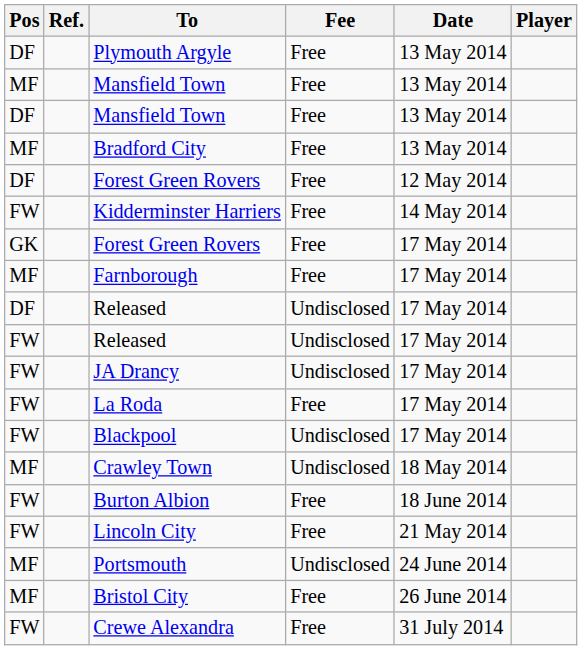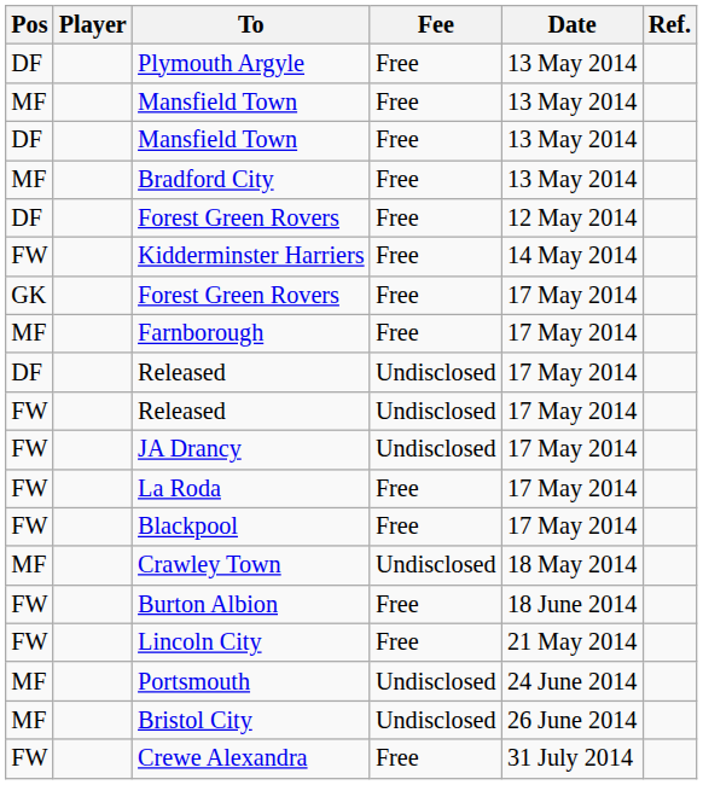columns swapped: Player <-> Ref.
Blackpool | Fee: Undisclosed -> Free
Bristol City | Fee: Free -> Undisclosed
